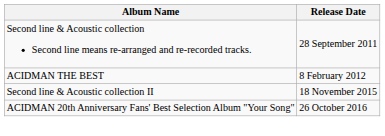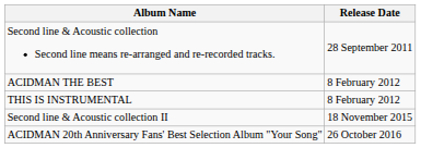+ row: THIS IS INSTRUMENTAL | 8 February 2012
